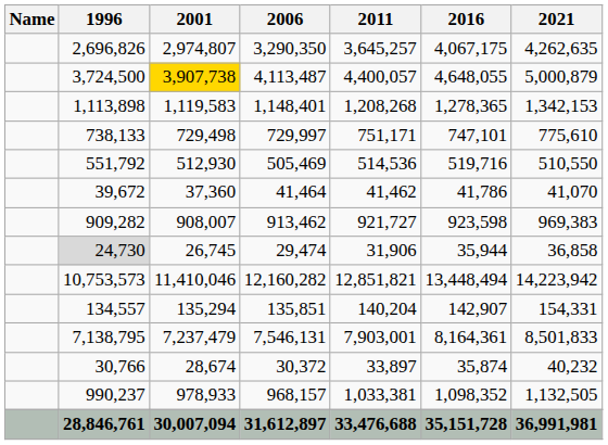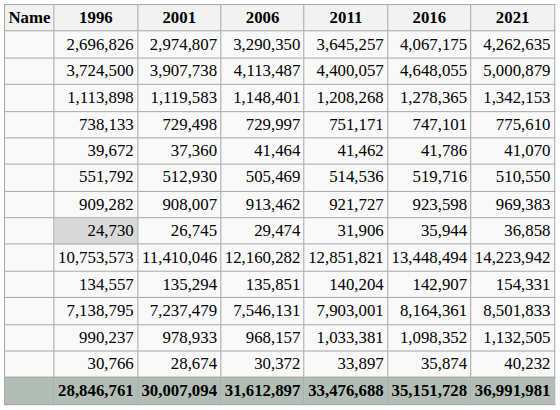3,724,500 | 2001: gold background -> no background
rows swapped: 551,792 <-> 39,672
rows swapped: 990,237 <-> 30,766
